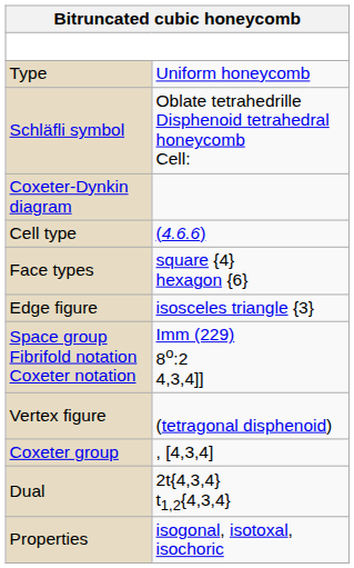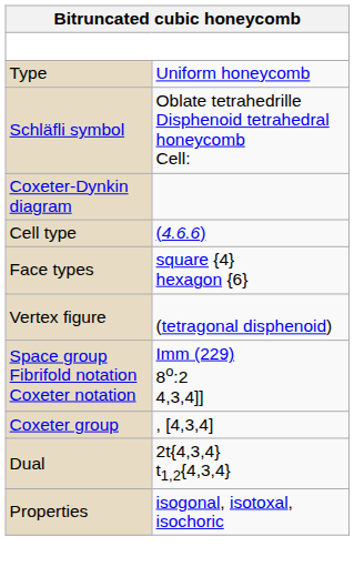- row: Edge figure | isosceles triangle {3}
rows swapped: Vertex figure <-> Space group Fibrifold notation Coxeter notation
